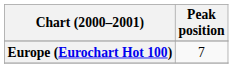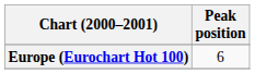Europe (Eurochart Hot 100) | Peak position: 7 -> 6
